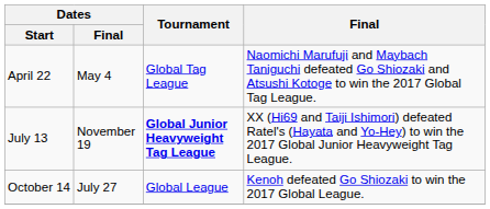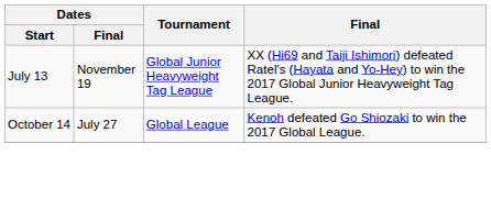- row: April 22 | May 4 | Global Tag League | Naomichi Marufuji and Maybach Taniguchi defeated Go Shiozaki and Atsushi Kotoge to win the 2017 Global Tag League.
July 13 | Tournament: bold -> normal
